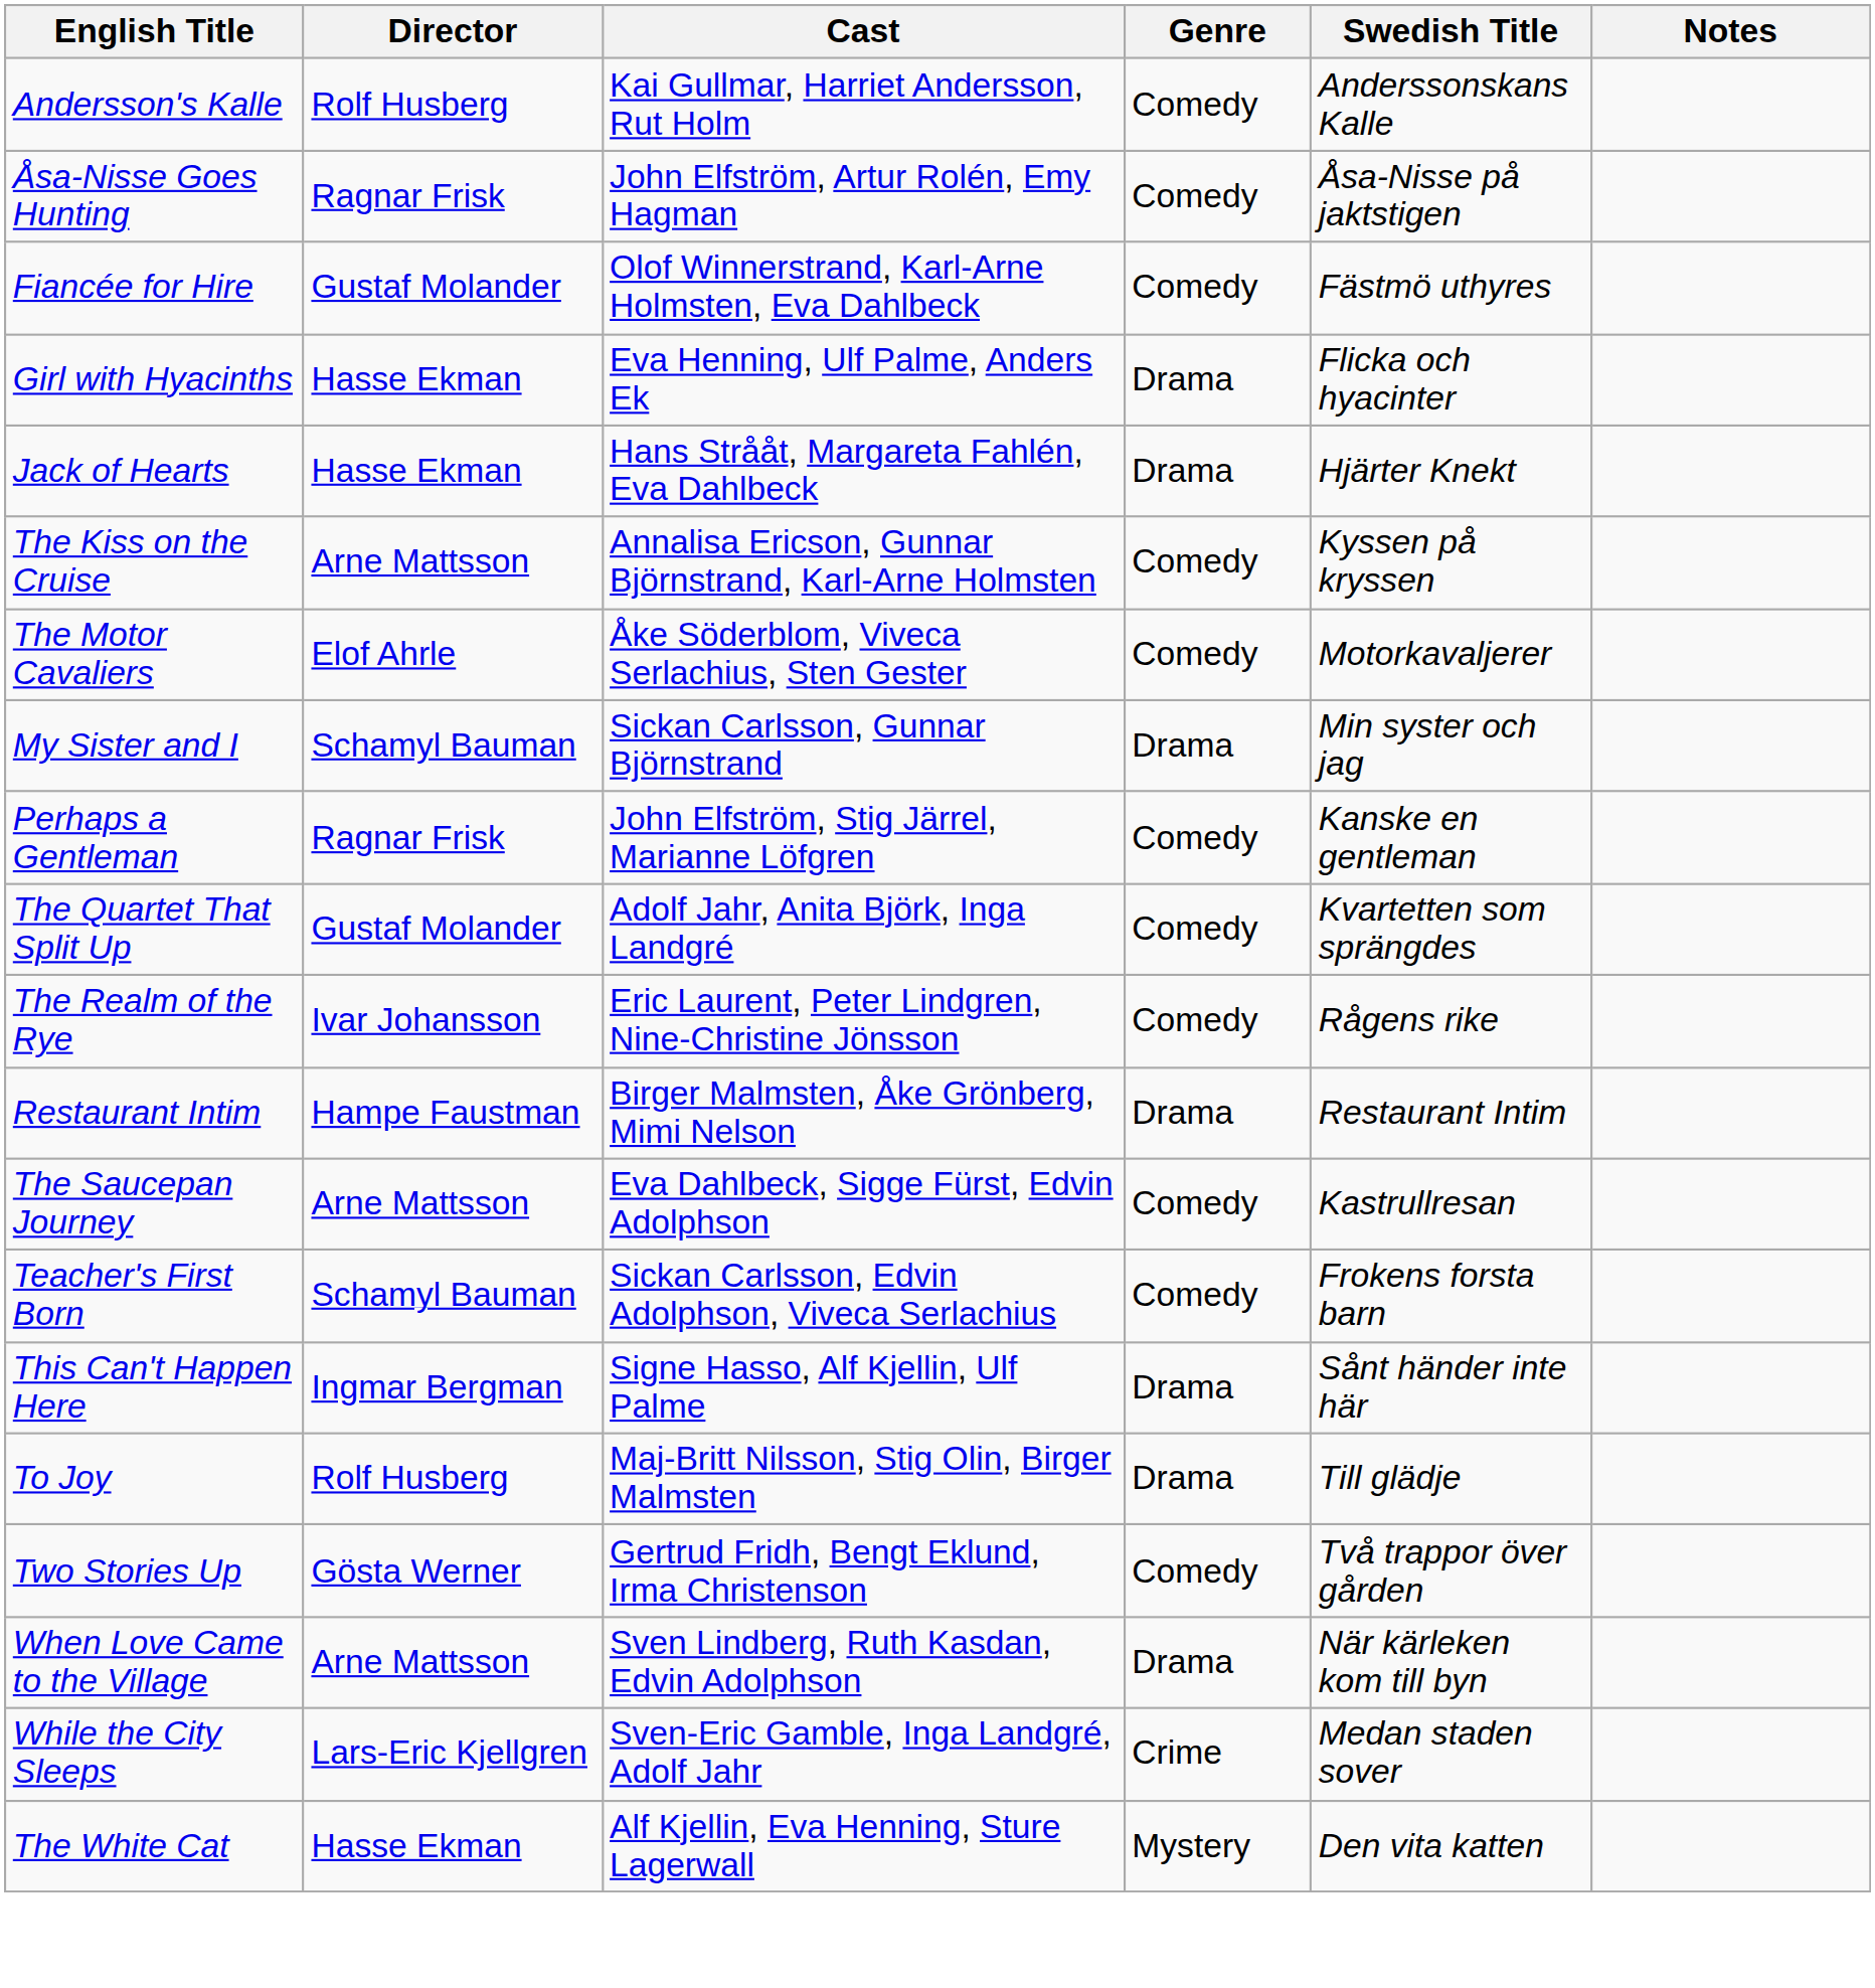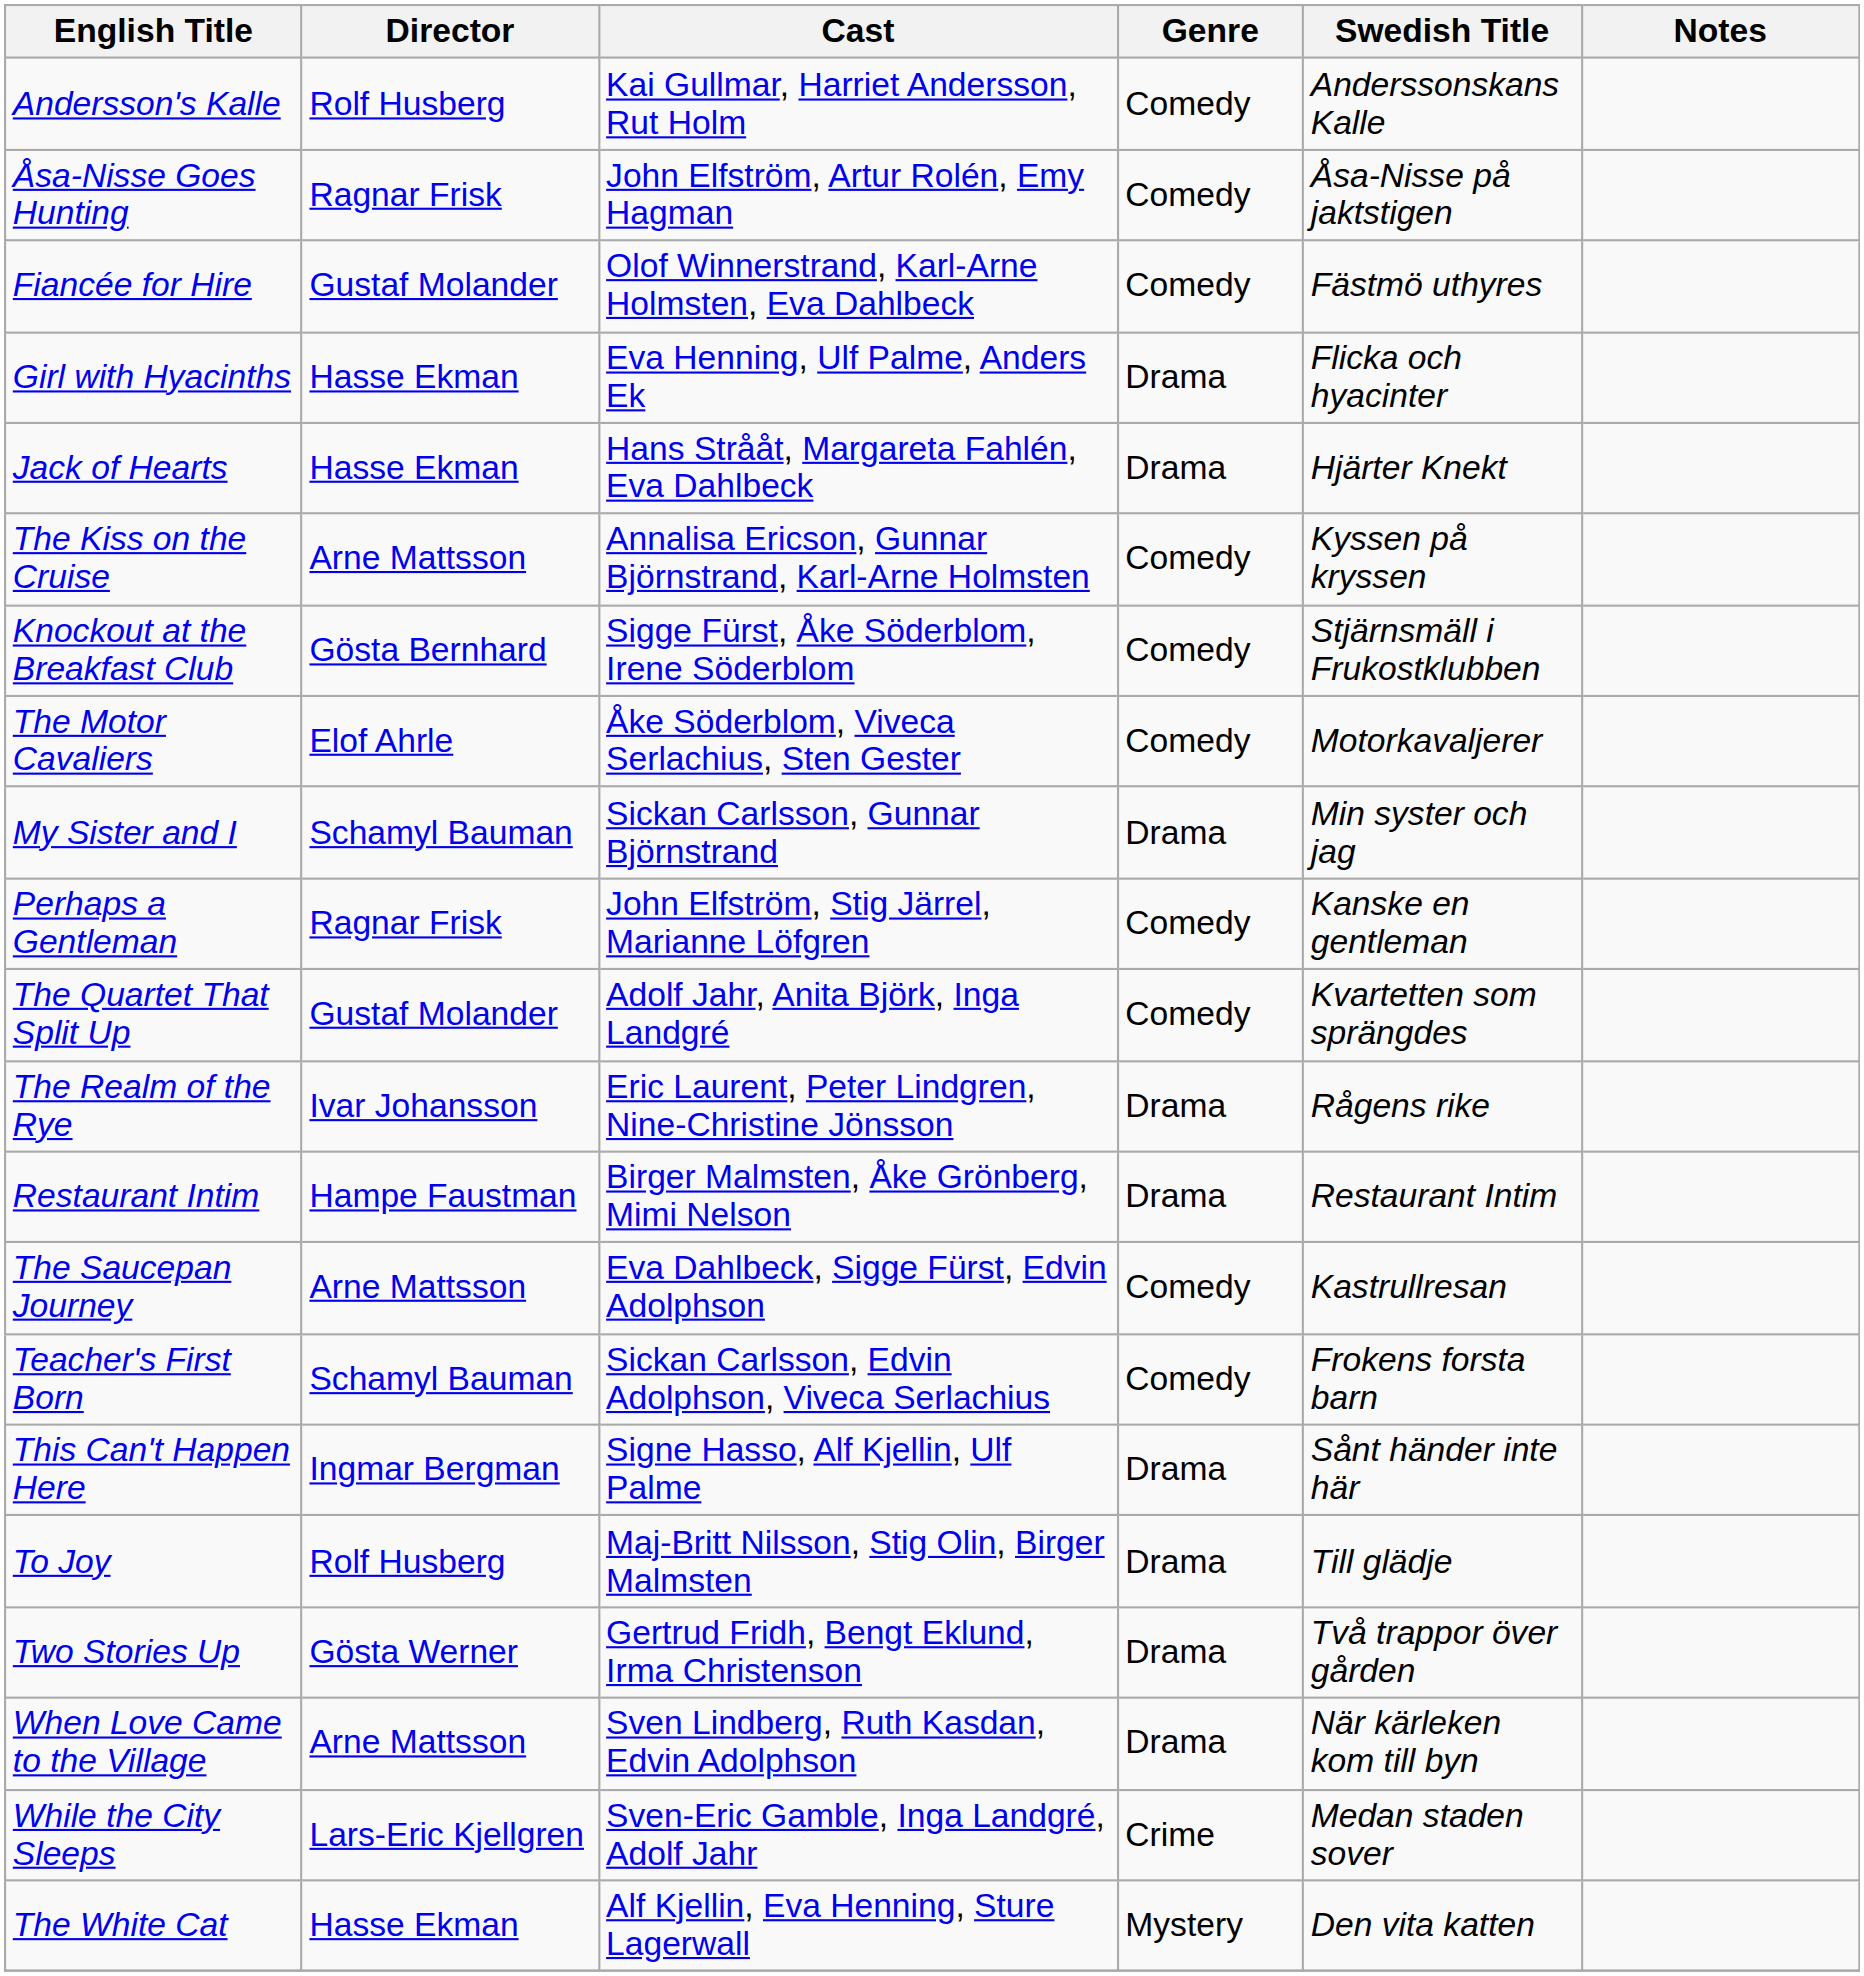+ row: Knockout at the Breakfast Club | Gösta Bernhard | Sigge Fürst, Åke Söderblom, Irene Söderblom | Comedy | Stjärnsmäll i Frukostklubben
The Realm of the Rye | Genre: Comedy -> Drama
Two Stories Up | Genre: Comedy -> Drama
